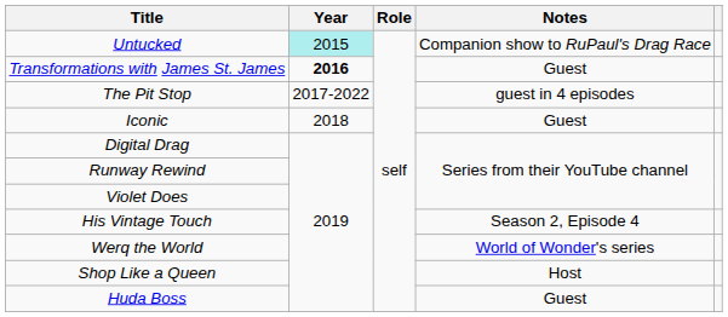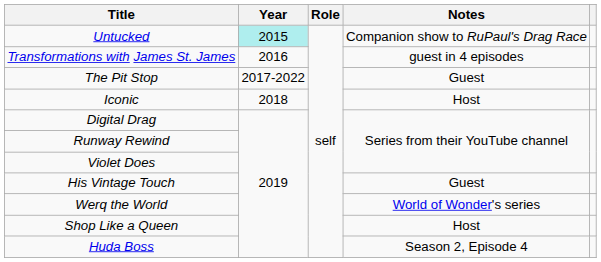Transformations with James St. James | Year: bold -> normal
Transformations with James St. James | Notes: Guest -> guest in 4 episodes
The Pit Stop | Notes: guest in 4 episodes -> Guest
Iconic | Notes: Guest -> Host
His Vintage Touch | Notes: Season 2, Episode 4 -> Guest
Huda Boss | Notes: Guest -> Season 2, Episode 4
